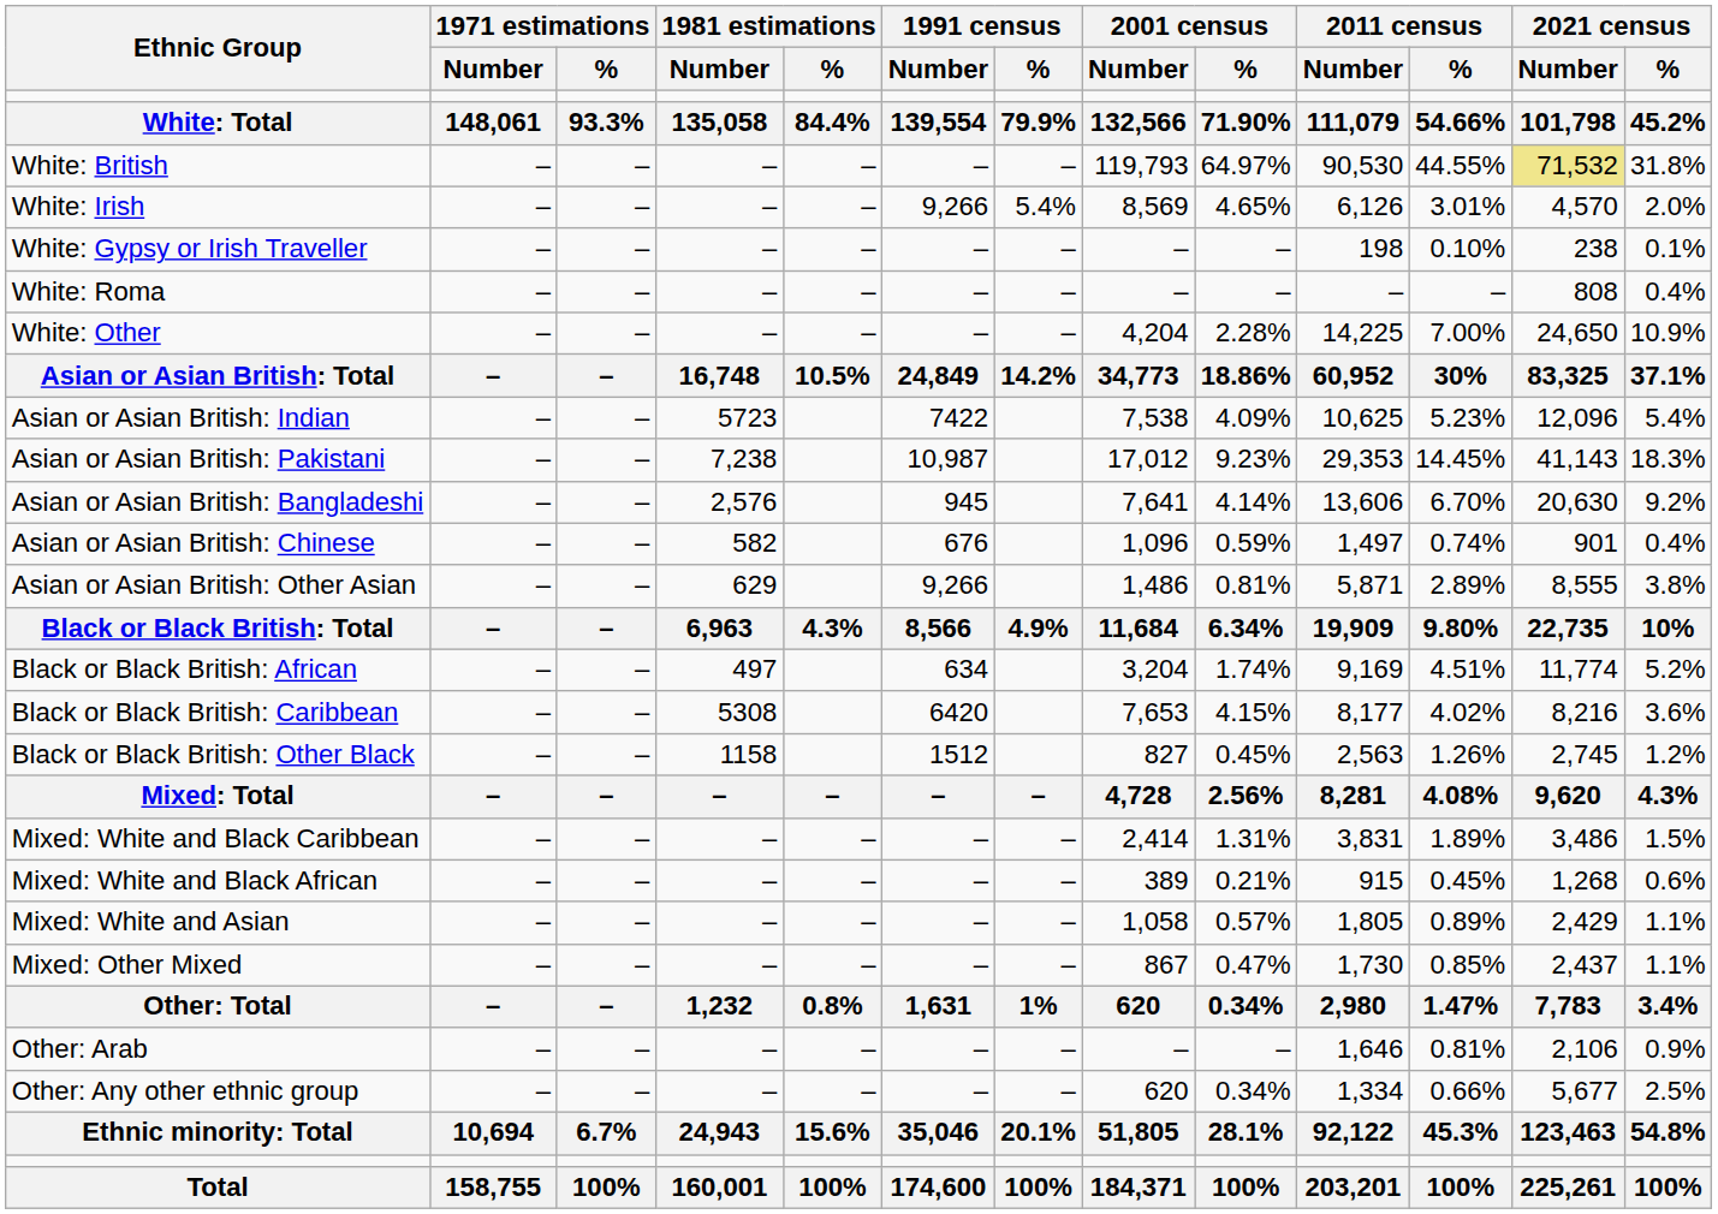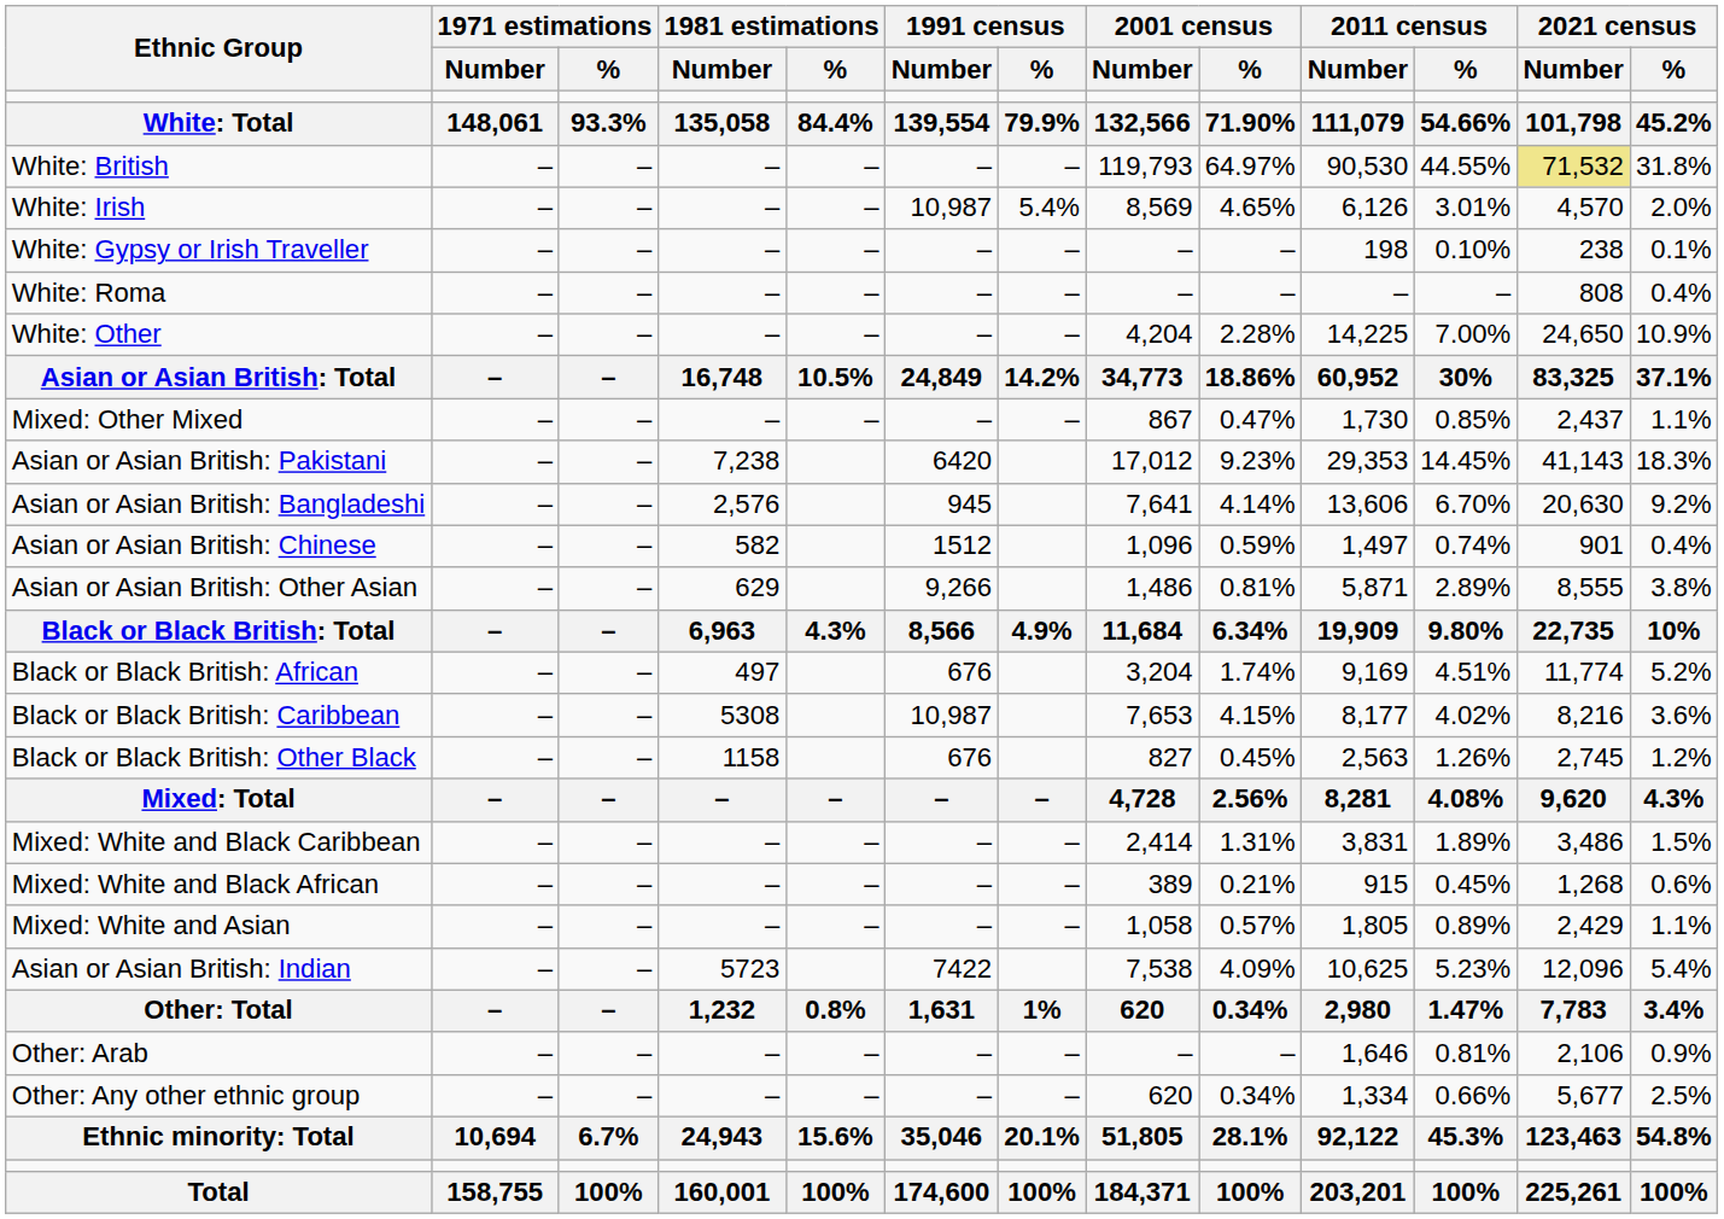White: Irish | 1991 census / Number: 9,266 -> 10,987
rows swapped: Asian or Asian British: Indian <-> Mixed: Other Mixed
Asian or Asian British: Pakistani | 1991 census / Number: 10,987 -> 6420
Asian or Asian British: Chinese | 1991 census / Number: 676 -> 1512
Black or Black British: African | 1991 census / Number: 634 -> 676
Black or Black British: Caribbean | 1991 census / Number: 6420 -> 10,987
Black or Black British: Other Black | 1991 census / Number: 1512 -> 676
